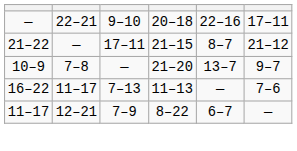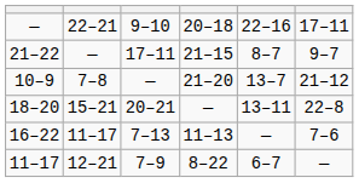21–22 | column 6: 21–12 -> 9–7
10–9 | column 6: 9–7 -> 21–12
+ row: 18–20 | 15–21 | 20–21 | — | 13–11 | 22–8
